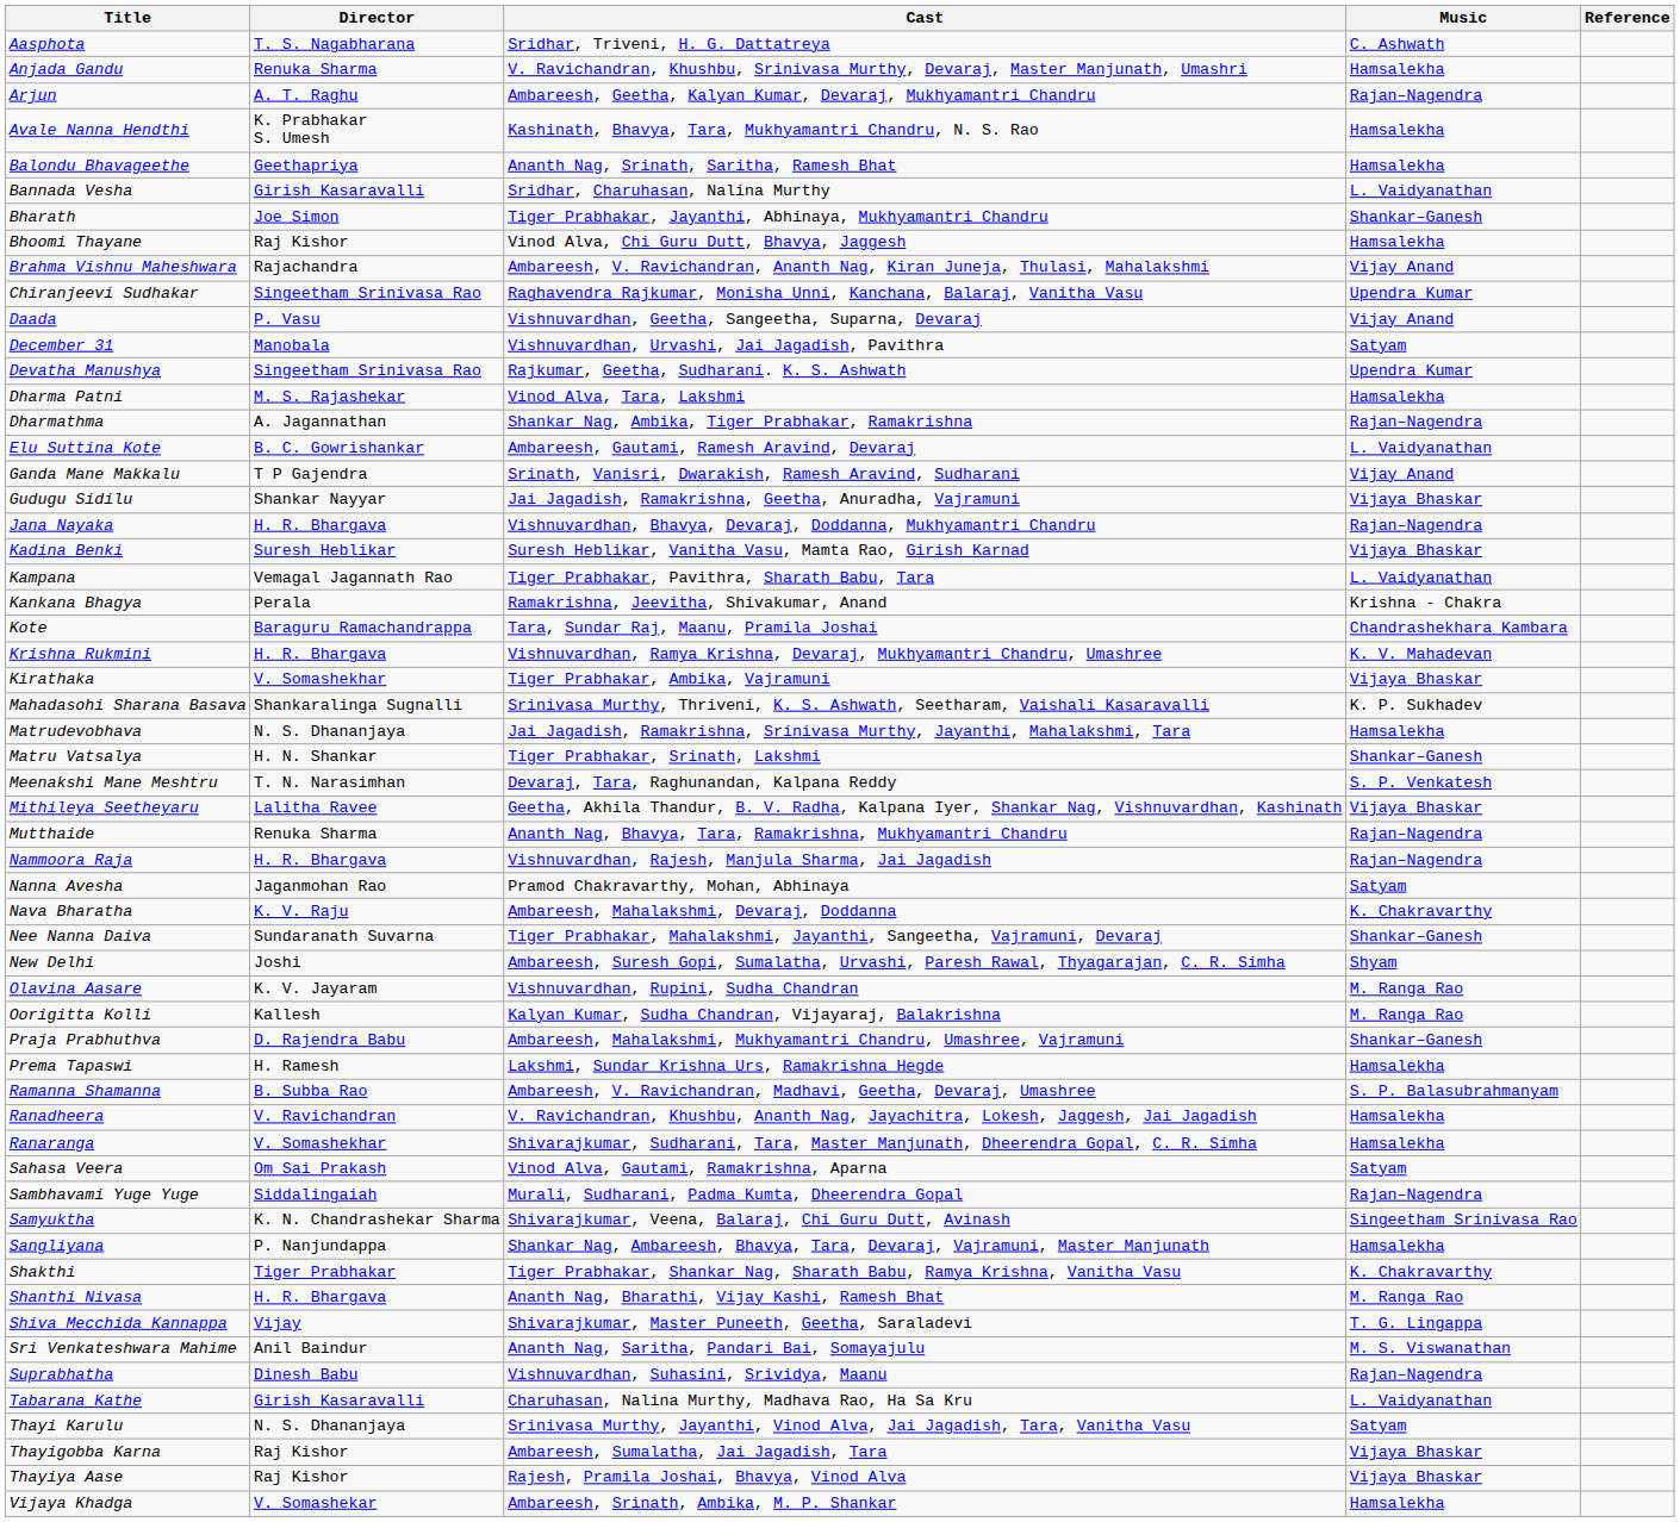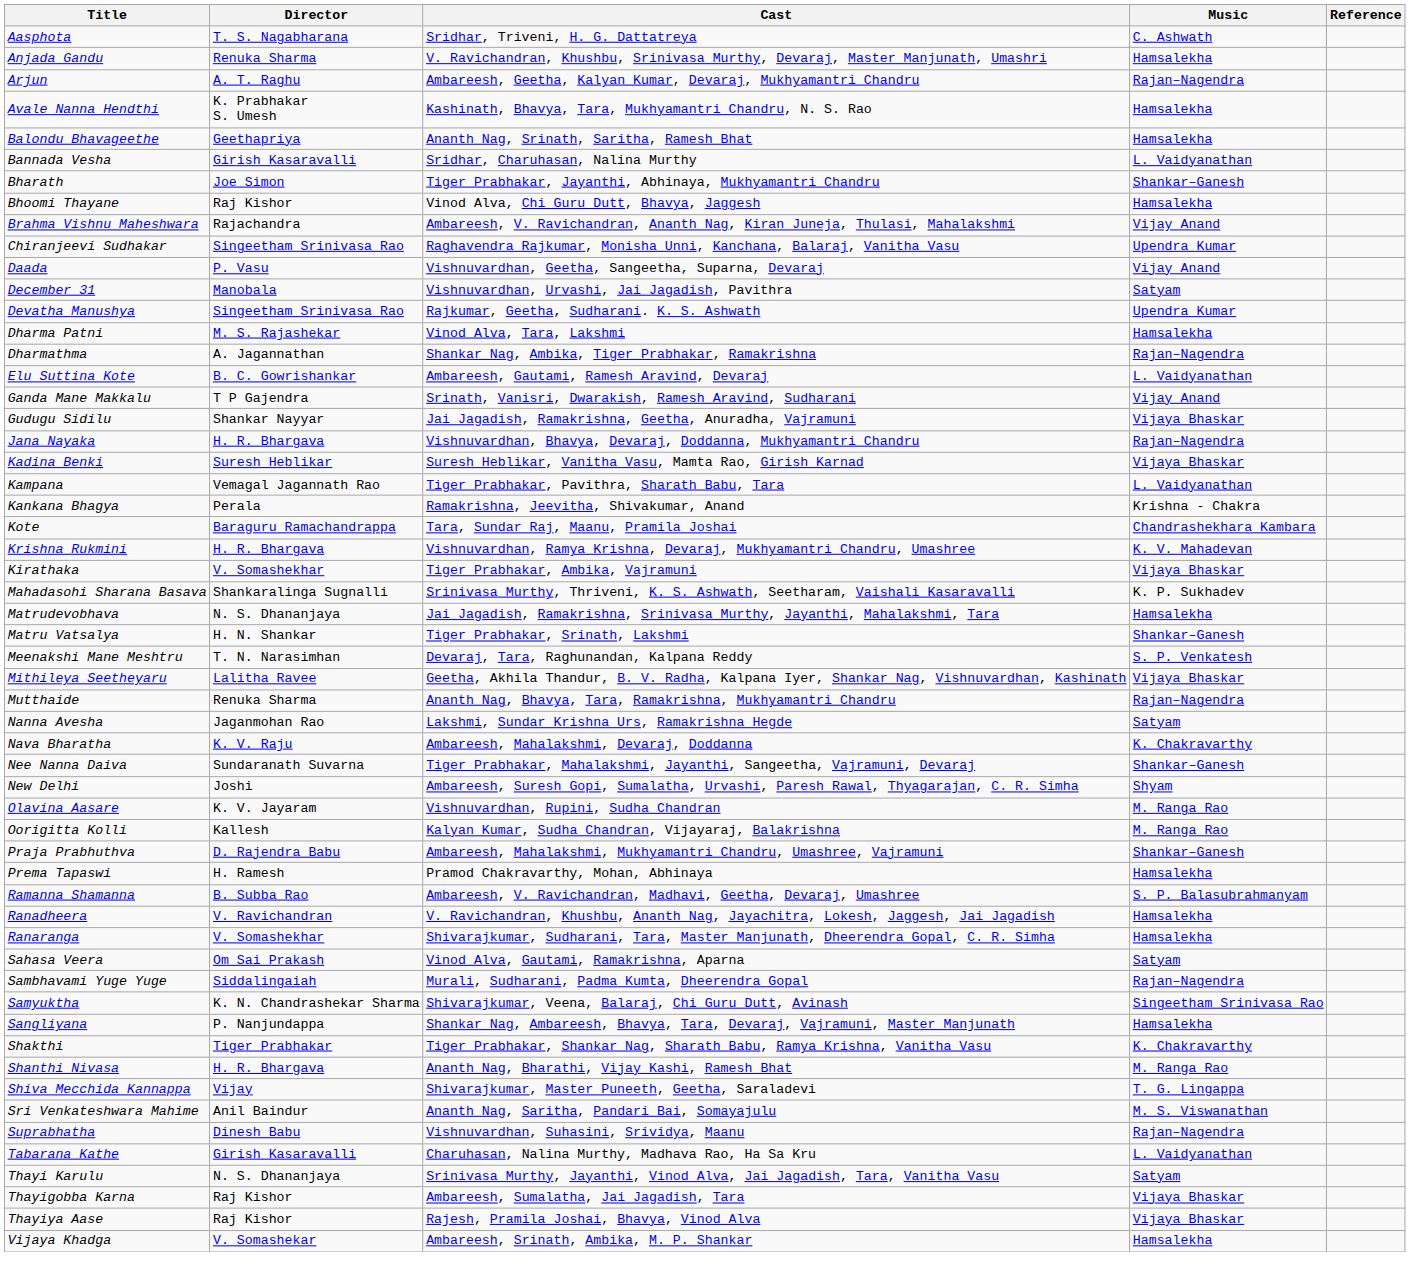- row: Nammoora Raja | H. R. Bhargava | Vishnuvardhan, Rajesh, Manjula Sharma, Jai Jagadish | Rajan–Nagendra
Nanna Avesha | Cast: Pramod Chakravarthy, Mohan, Abhinaya -> Lakshmi, Sundar Krishna Urs, Ramakrishna Hegde
Prema Tapaswi | Cast: Lakshmi, Sundar Krishna Urs, Ramakrishna Hegde -> Pramod Chakravarthy, Mohan, Abhinaya
